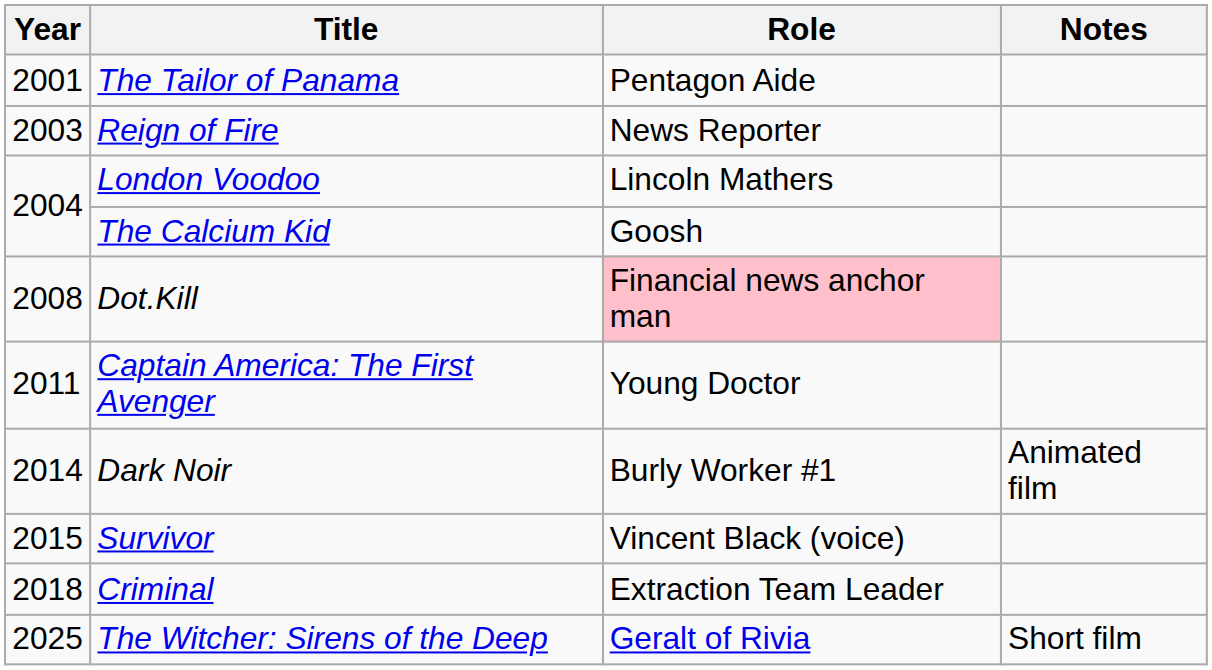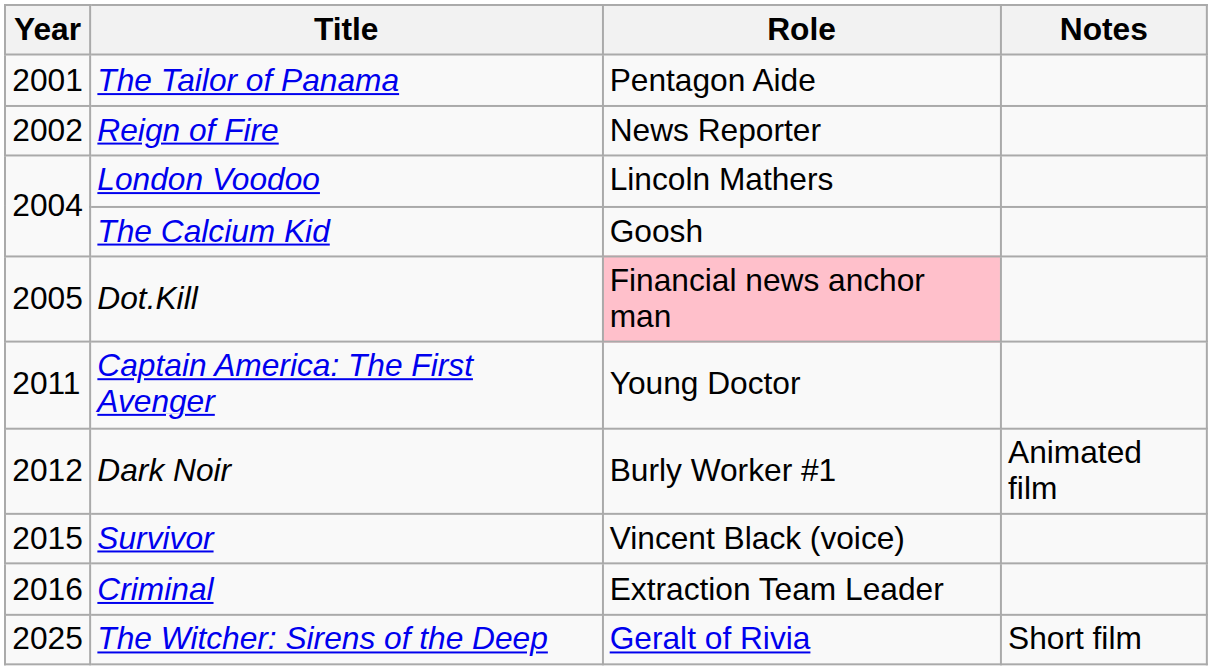Reign of Fire | Year: 2003 -> 2002
Dot.Kill | Year: 2008 -> 2005
Dark Noir | Year: 2014 -> 2012
Criminal | Year: 2018 -> 2016
